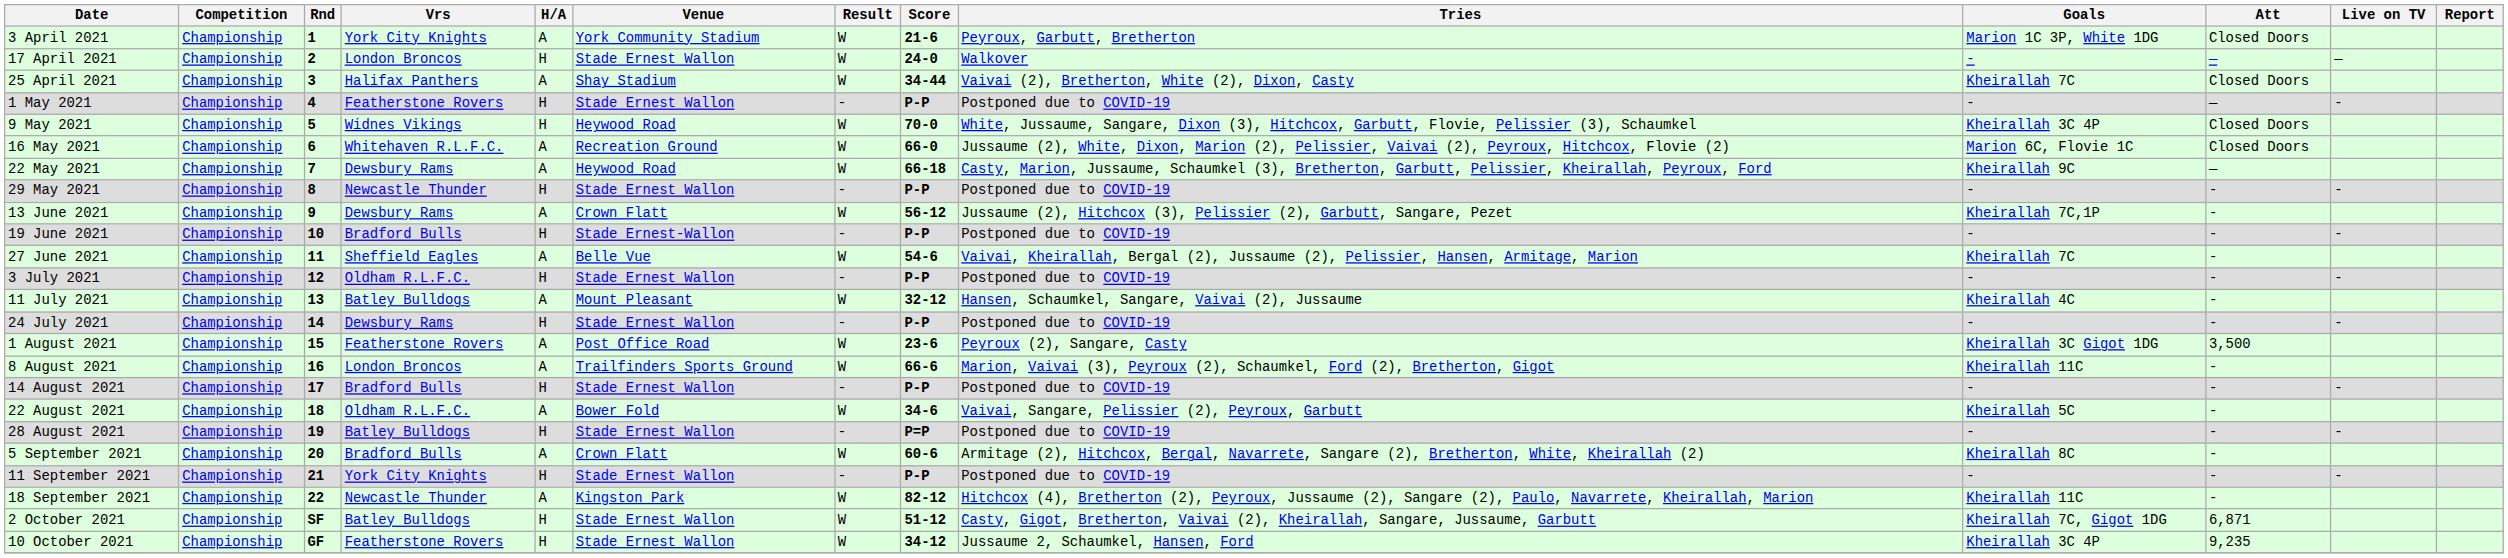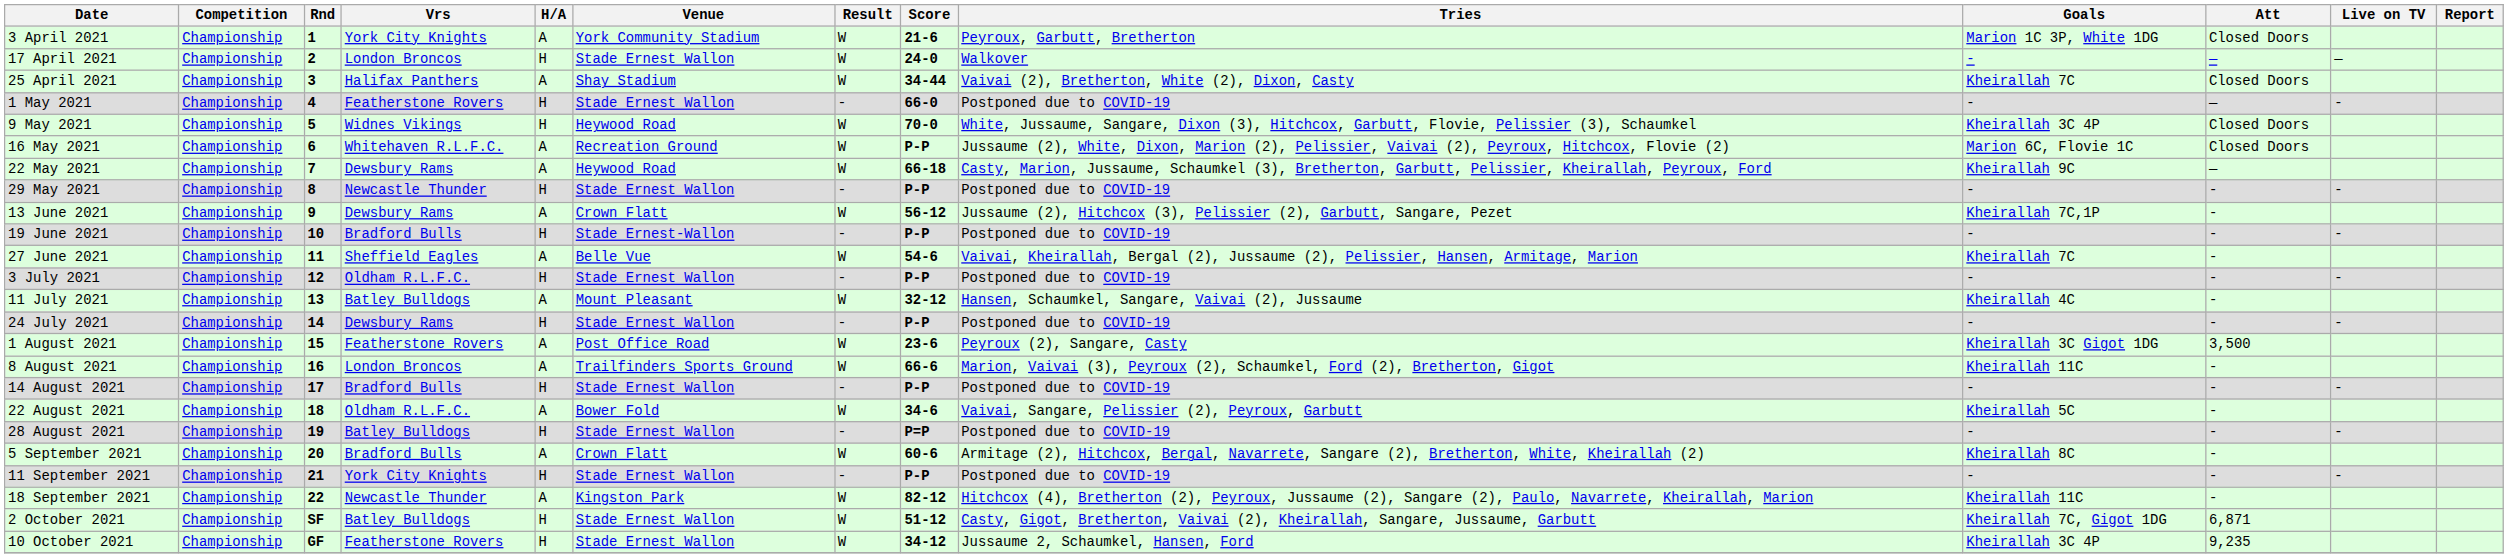1 May 2021 | Score: P-P -> 66-0
16 May 2021 | Score: 66-0 -> P-P
